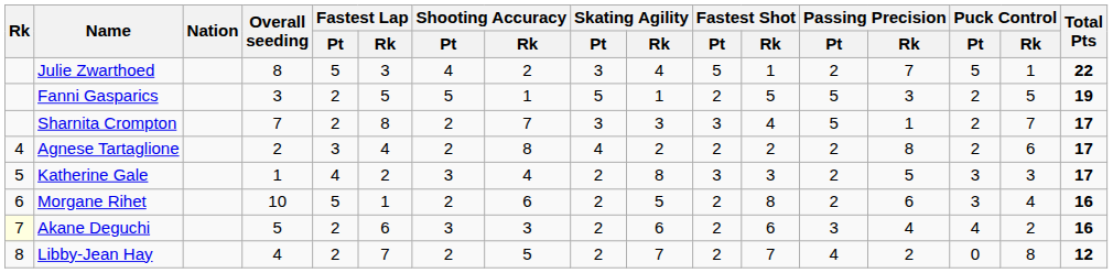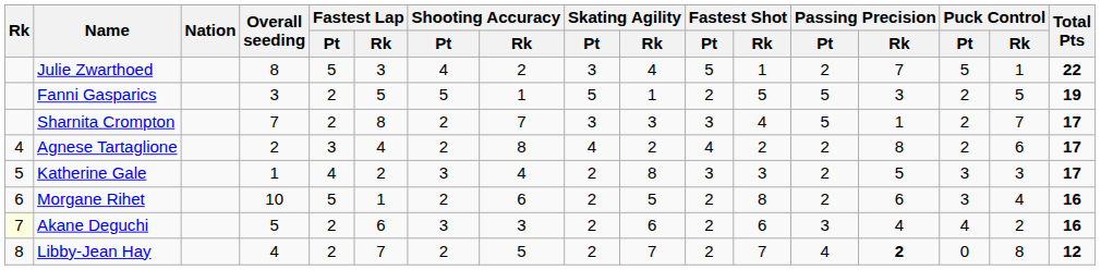Agnese Tartaglione | Fastest Shot / Pt: 2 -> 4
Libby-Jean Hay | Passing Precision / Rk: normal -> bold
